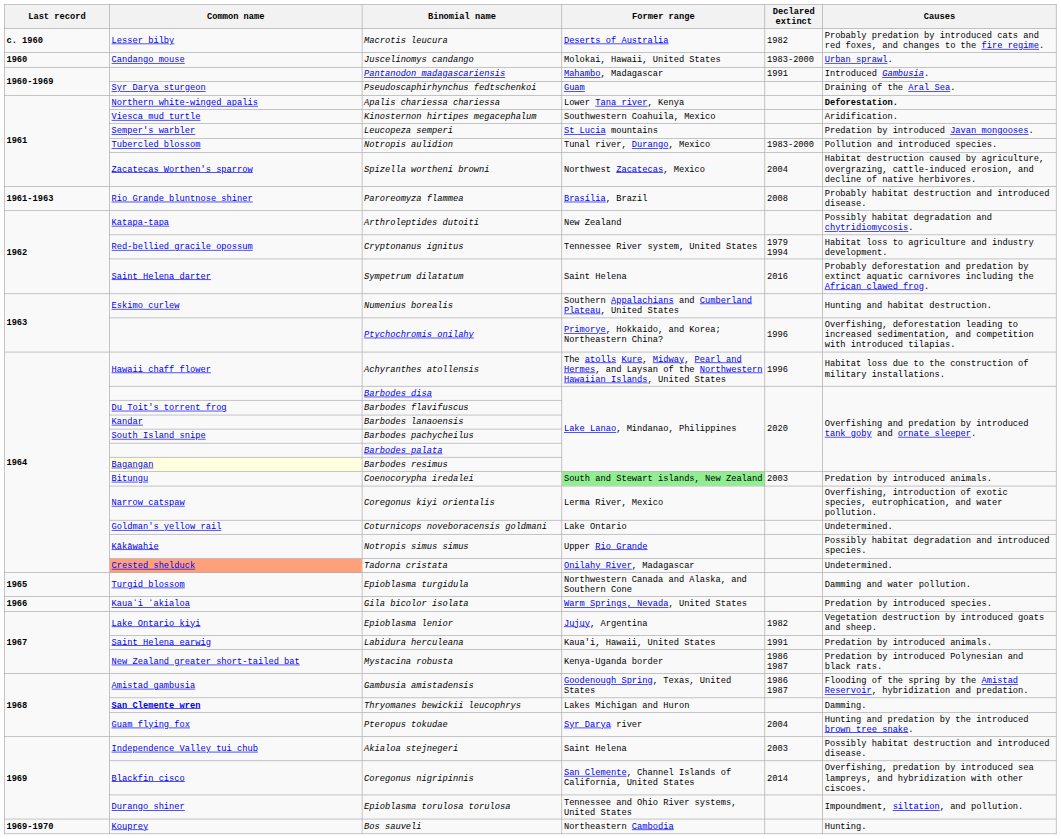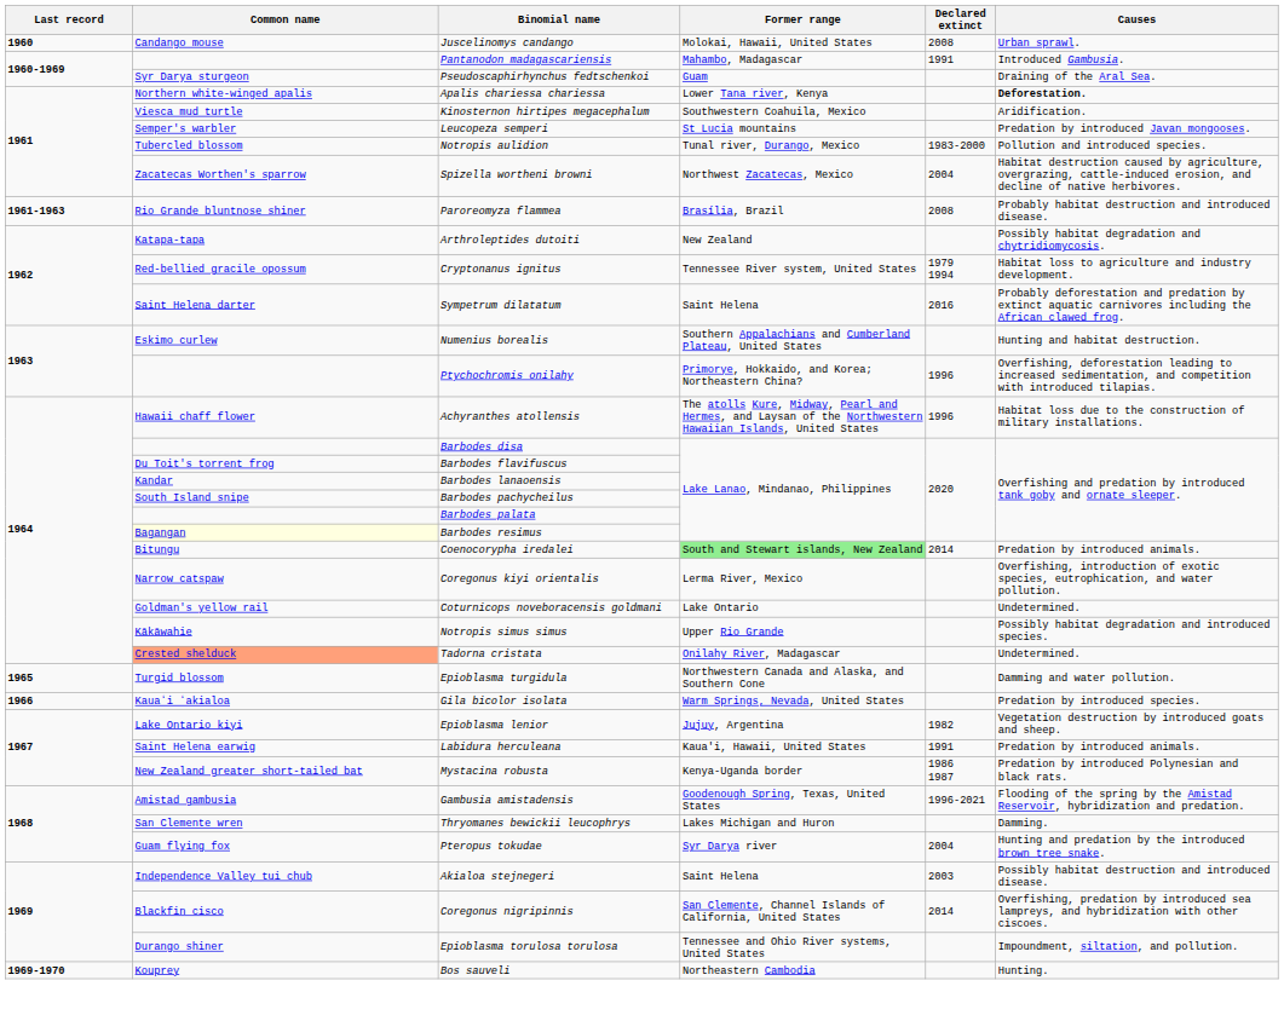- row: c. 1960 | Lesser bilby | Macrotis leucura | Deserts of Australia | 1982 | Probably predation by introduced cats and red foxes, and changes to the fire regime.
Juscelinomys candango | Declared extinct: 1983-2000 -> 2008
Coenocorypha iredalei | Declared extinct: 2003 -> 2014
Gambusia amistadensis | Declared extinct: 1986 1987 -> 1996-2021
Thryomanes bewickii leucophrys | Common name: bold -> normal
